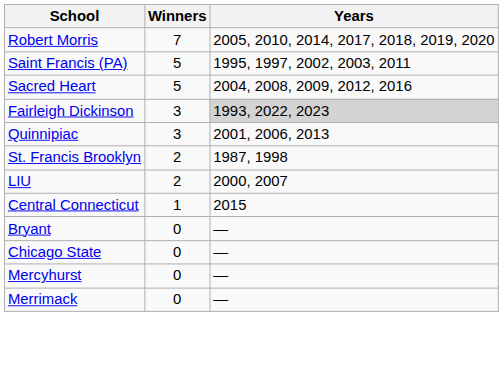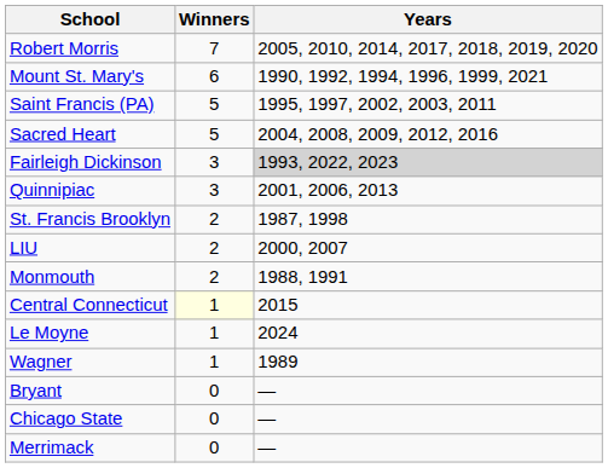+ row: Mount St. Mary's | 6 | 1990, 1992, 1994, 1996, 1999, 2021
+ row: Monmouth | 2 | 1988, 1991
Central Connecticut | Winners: no background -> lightyellow background
+ row: Le Moyne | 1 | 2024
+ row: Wagner | 1 | 1989
- row: Mercyhurst | 0 | —
